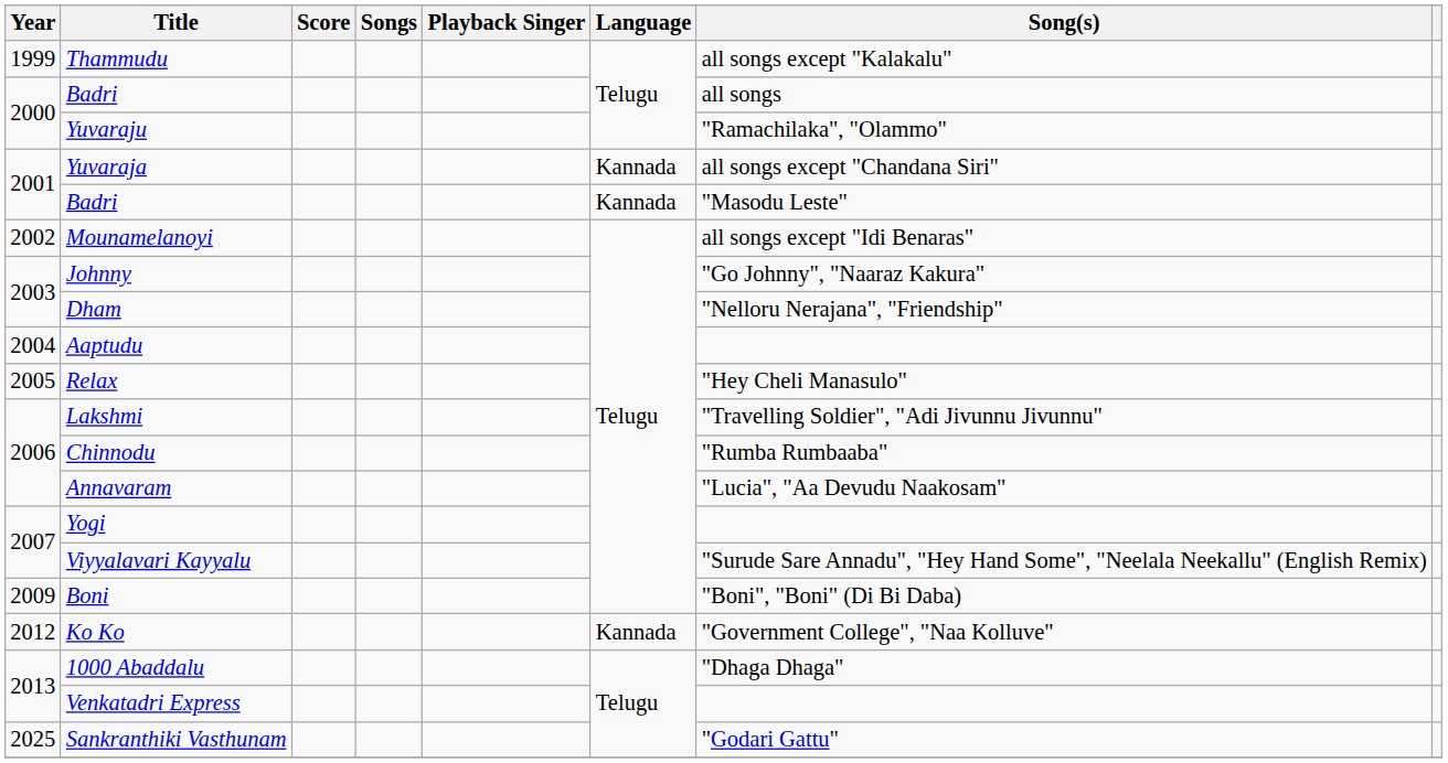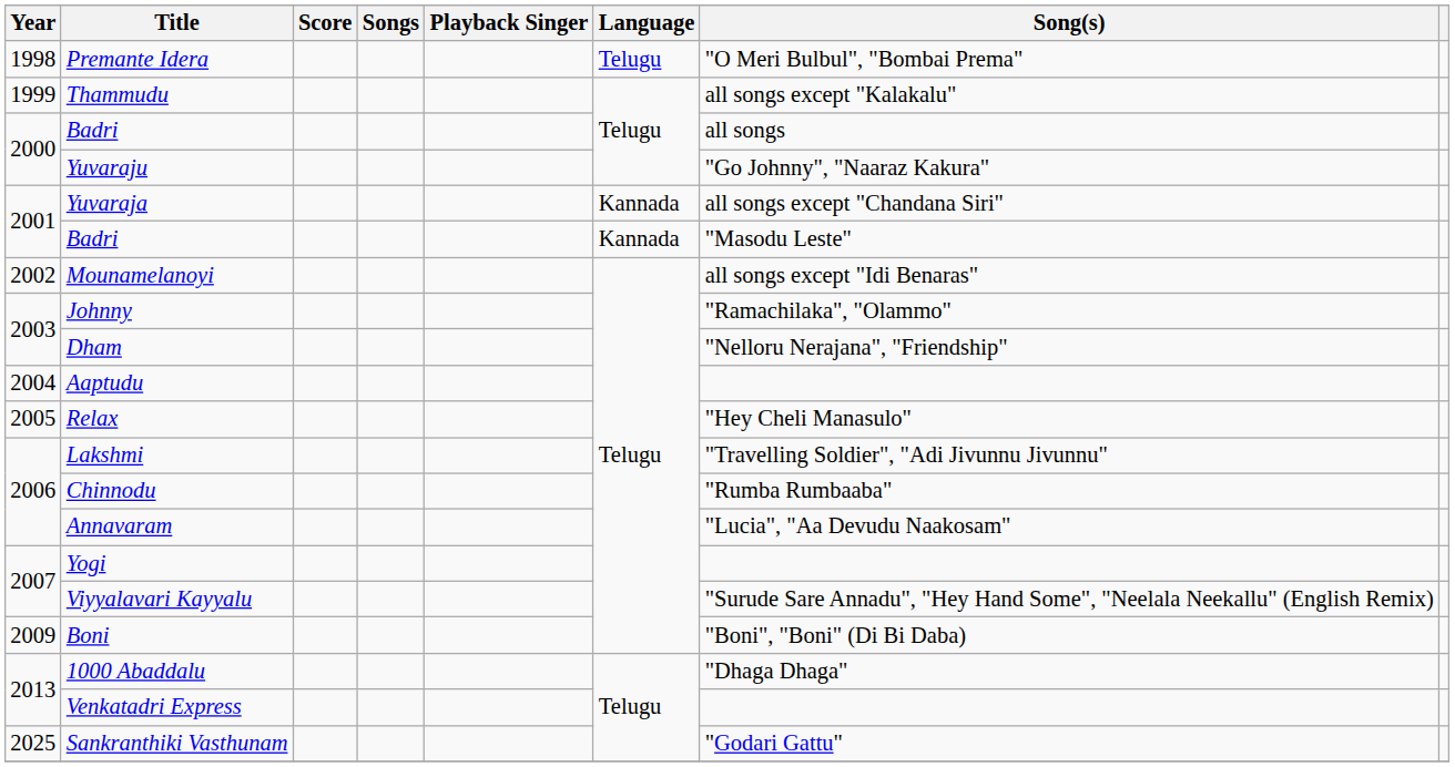+ row: 1998 | Premante Idera | Telugu | "O Meri Bulbul", "Bombai Prema"
Yuvaraju | Song(s): "Ramachilaka", "Olammo" -> "Go Johnny", "Naaraz Kakura"
Johnny | Song(s): "Go Johnny", "Naaraz Kakura" -> "Ramachilaka", "Olammo"
- row: 2012 | Ko Ko | Kannada | "Government College", "Naa Kolluve"
